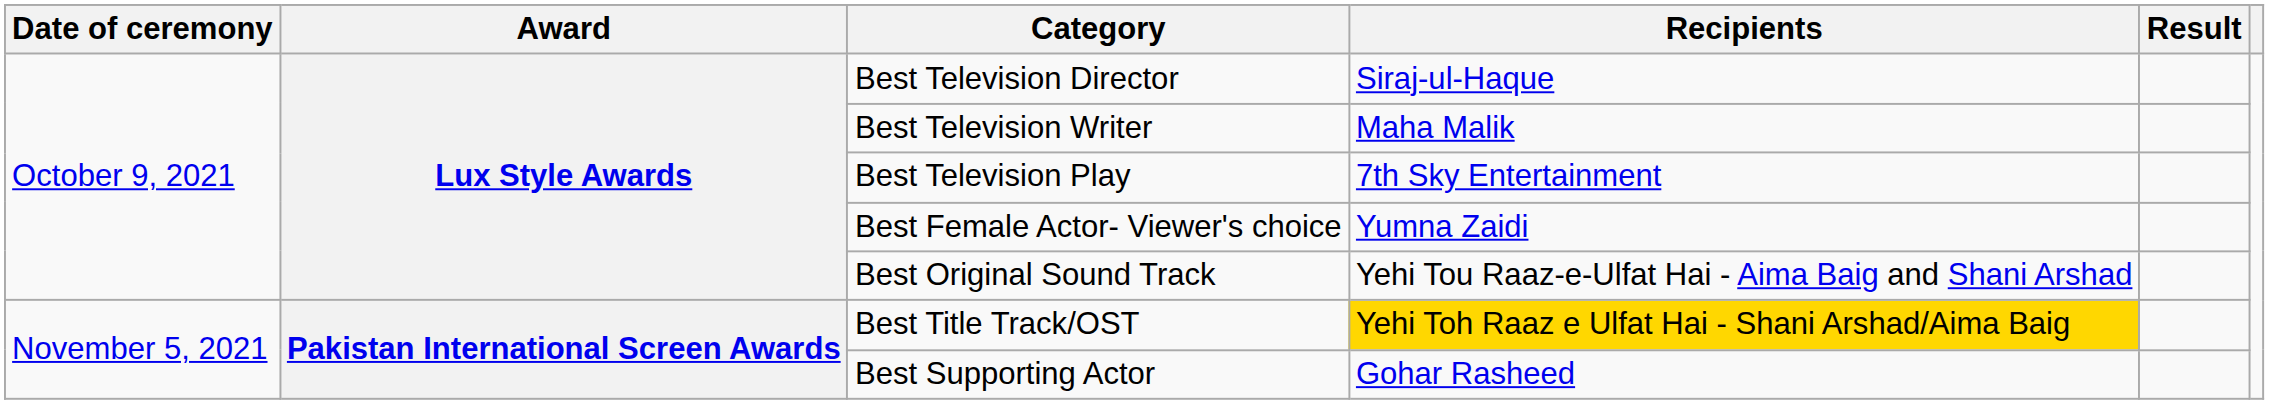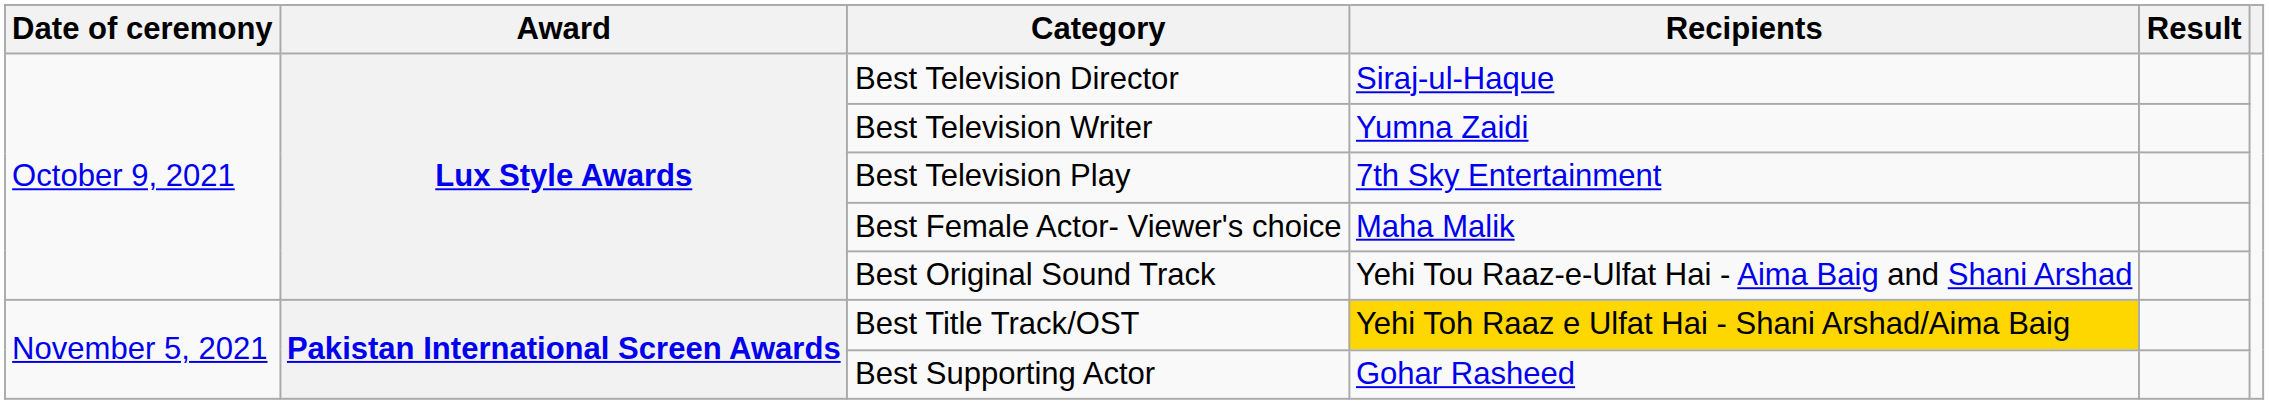Best Television Writer | Recipients: Maha Malik -> Yumna Zaidi
Best Female Actor- Viewer's choice | Recipients: Yumna Zaidi -> Maha Malik
